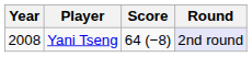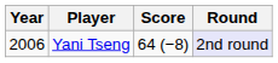Yani Tseng | Year: 2008 -> 2006
